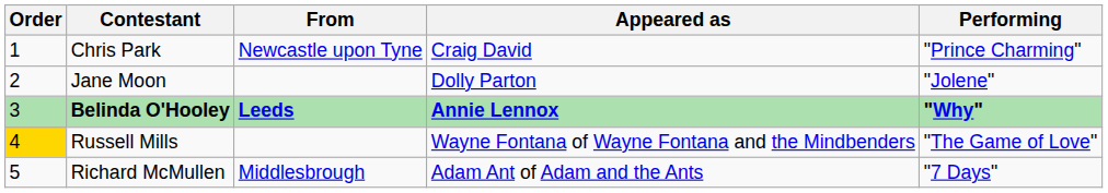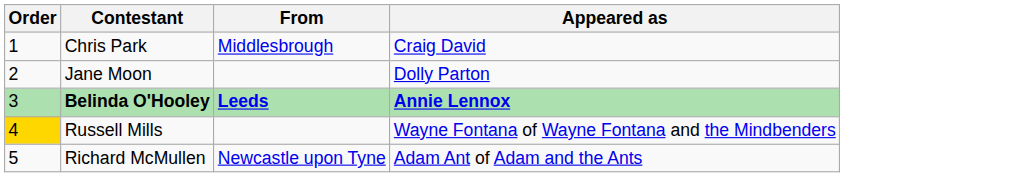- column: Performing | "Prince Charming" | "Jolene" | "Why" | "The Game of Love" | "7 Days"
Chris Park | From: Newcastle upon Tyne -> Middlesbrough
Richard McMullen | From: Middlesbrough -> Newcastle upon Tyne
